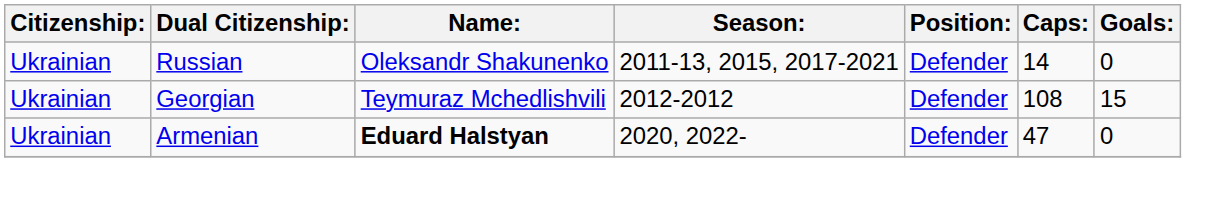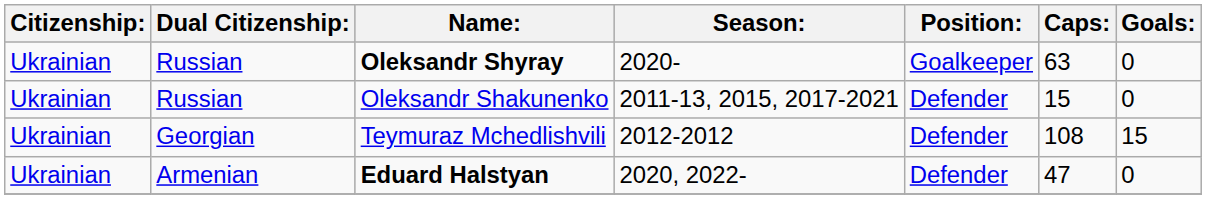+ row: Ukrainian | Russian | Oleksandr Shyray | 2020- | Goalkeeper | 63 | 0
Oleksandr Shakunenko | Caps:: 14 -> 15
